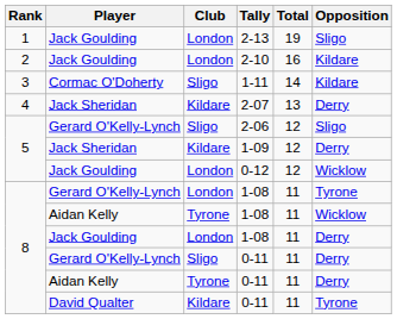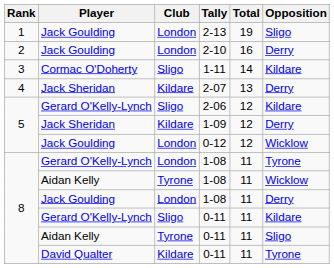2-10 | Opposition: Kildare -> Derry
2-06 | Opposition: Sligo -> Kildare
Gerard O'Kelly-Lynch / 0-11 | Opposition: Derry -> Kildare
Aidan Kelly / 0-11 | Opposition: Derry -> Sligo
